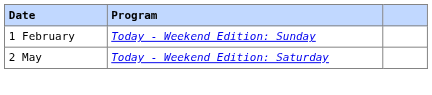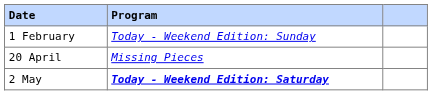+ row: 20 April | Missing Pieces
2 May | Program: normal -> bold
